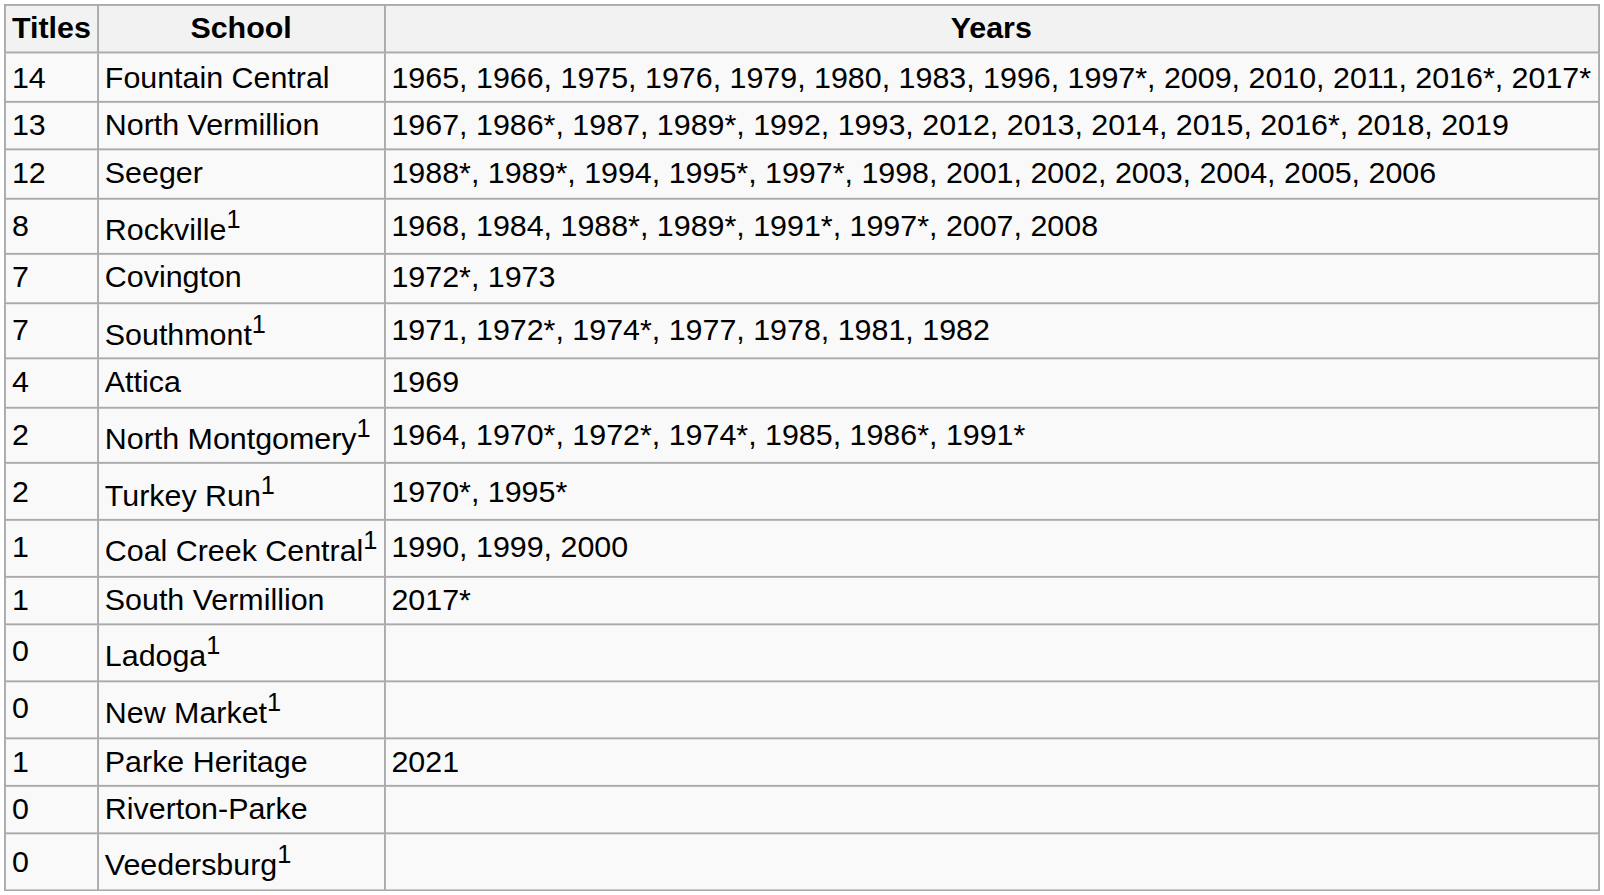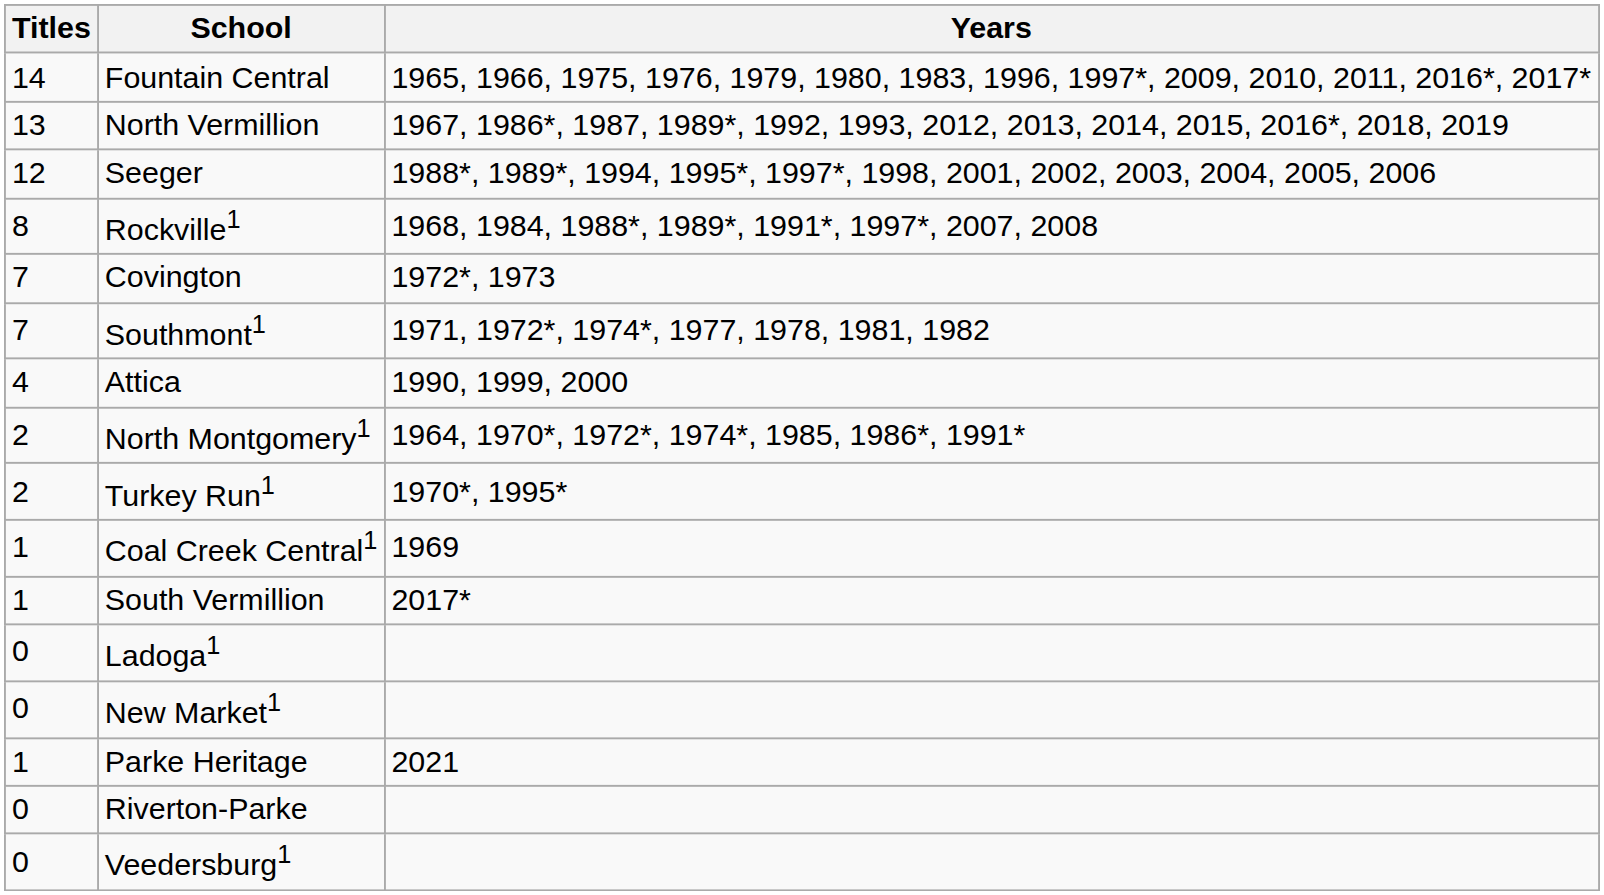Attica | Years: 1969 -> 1990, 1999, 2000
Coal Creek Central1 | Years: 1990, 1999, 2000 -> 1969
